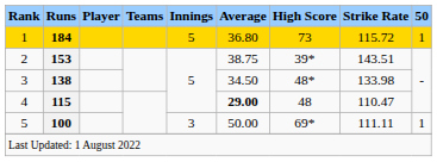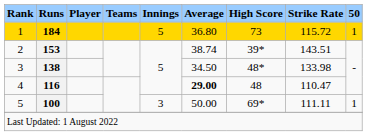2 | Average: 38.75 -> 38.74
4 | Runs: 115 -> 116
